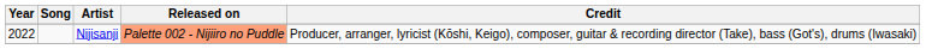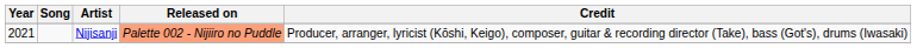Nijisanji | Year: 2022 -> 2021
